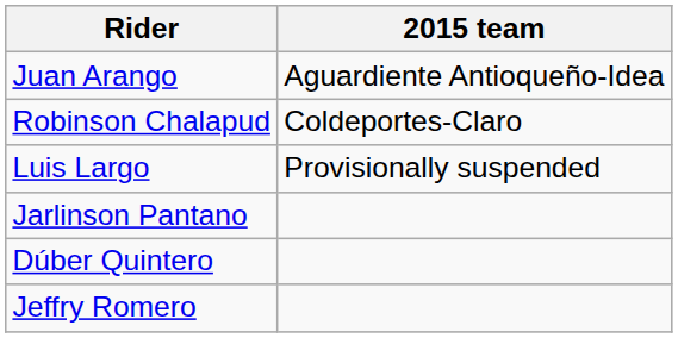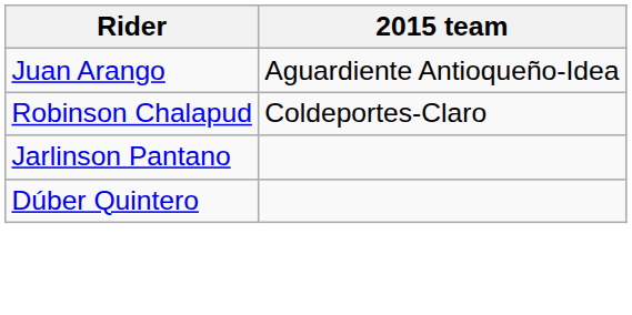- row: Luis Largo | Provisionally suspended
- row: Jeffry Romero
